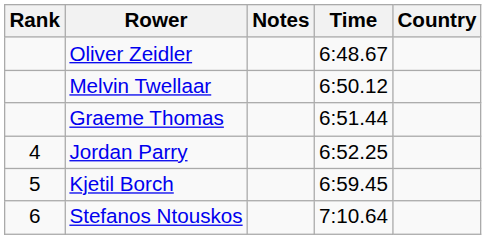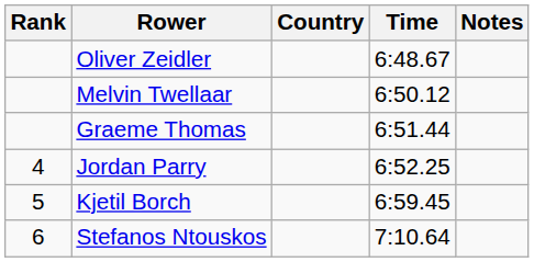columns swapped: Country <-> Notes
